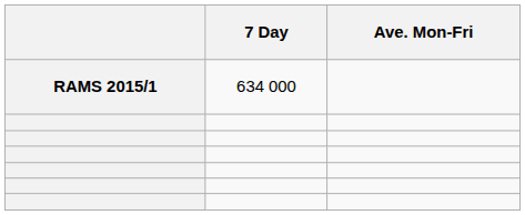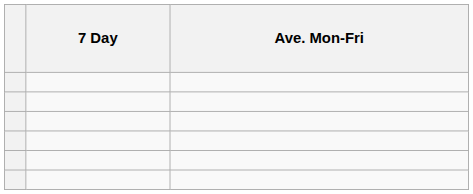- row: RAMS 2015/1 | 634 000
